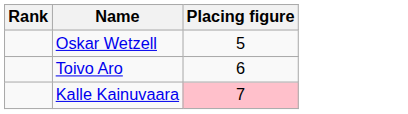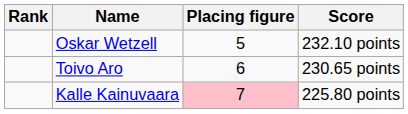+ column: Score | 232.10 points | 230.65 points | 225.80 points
